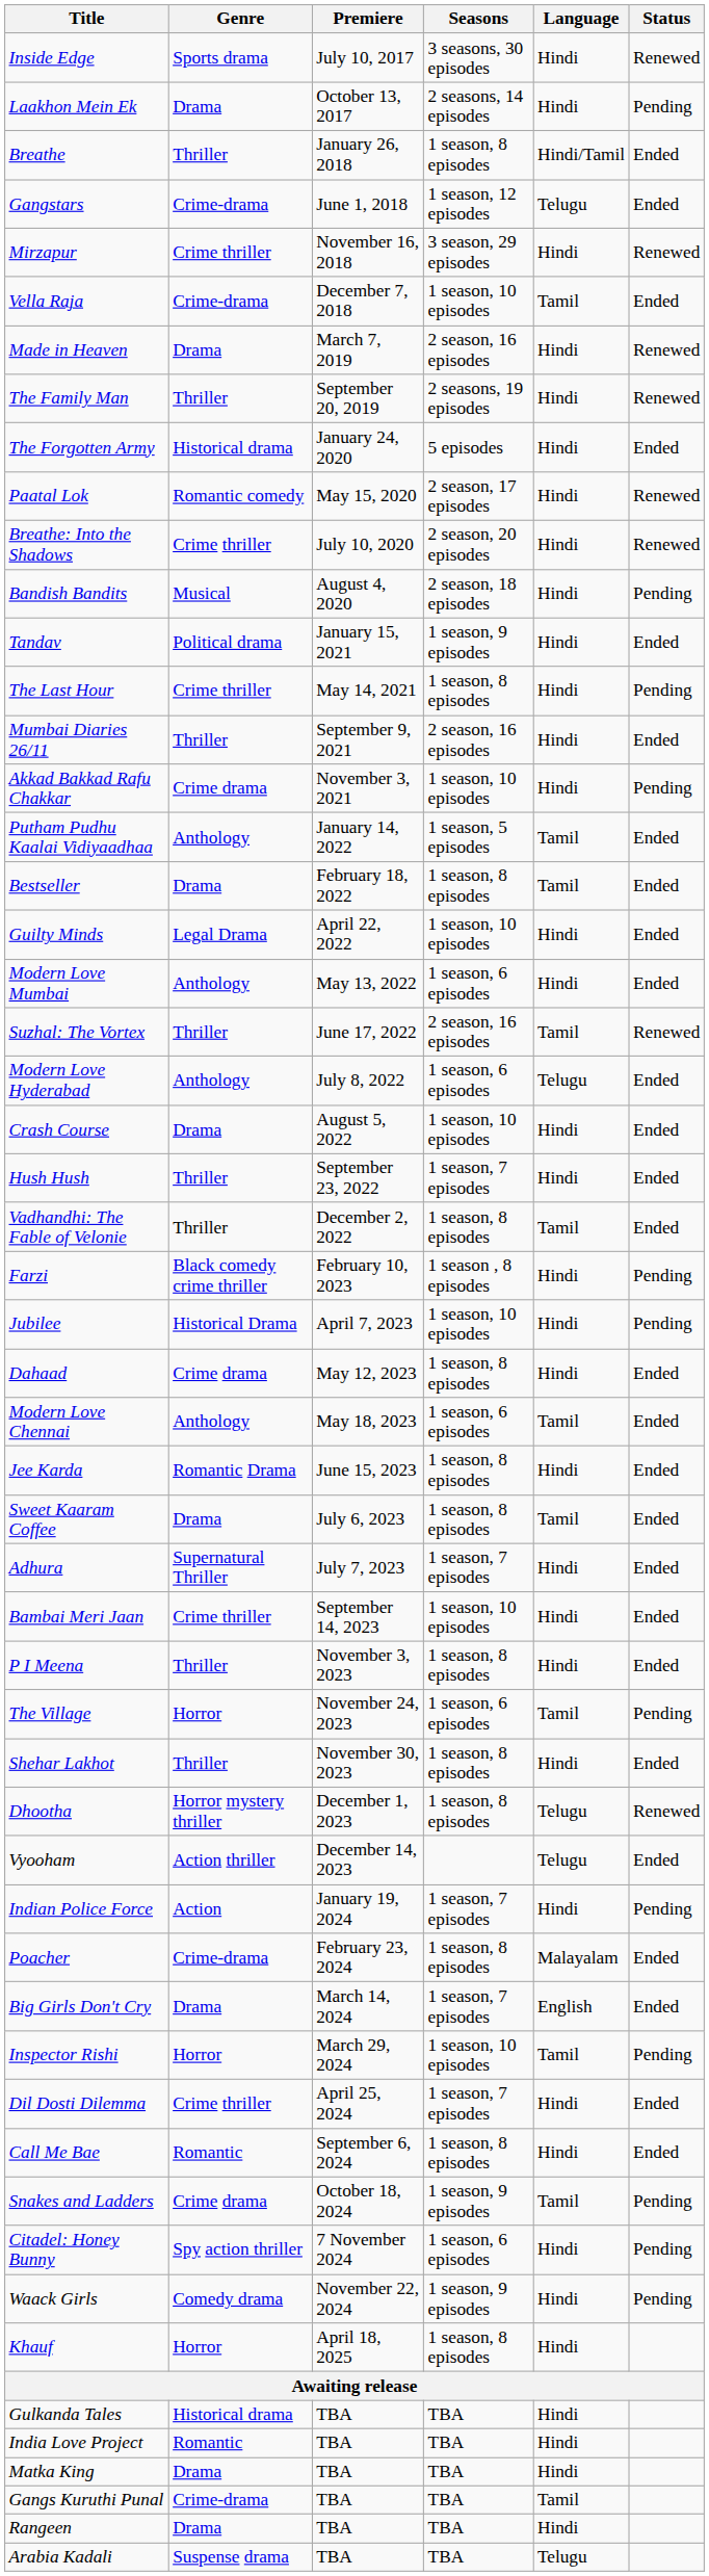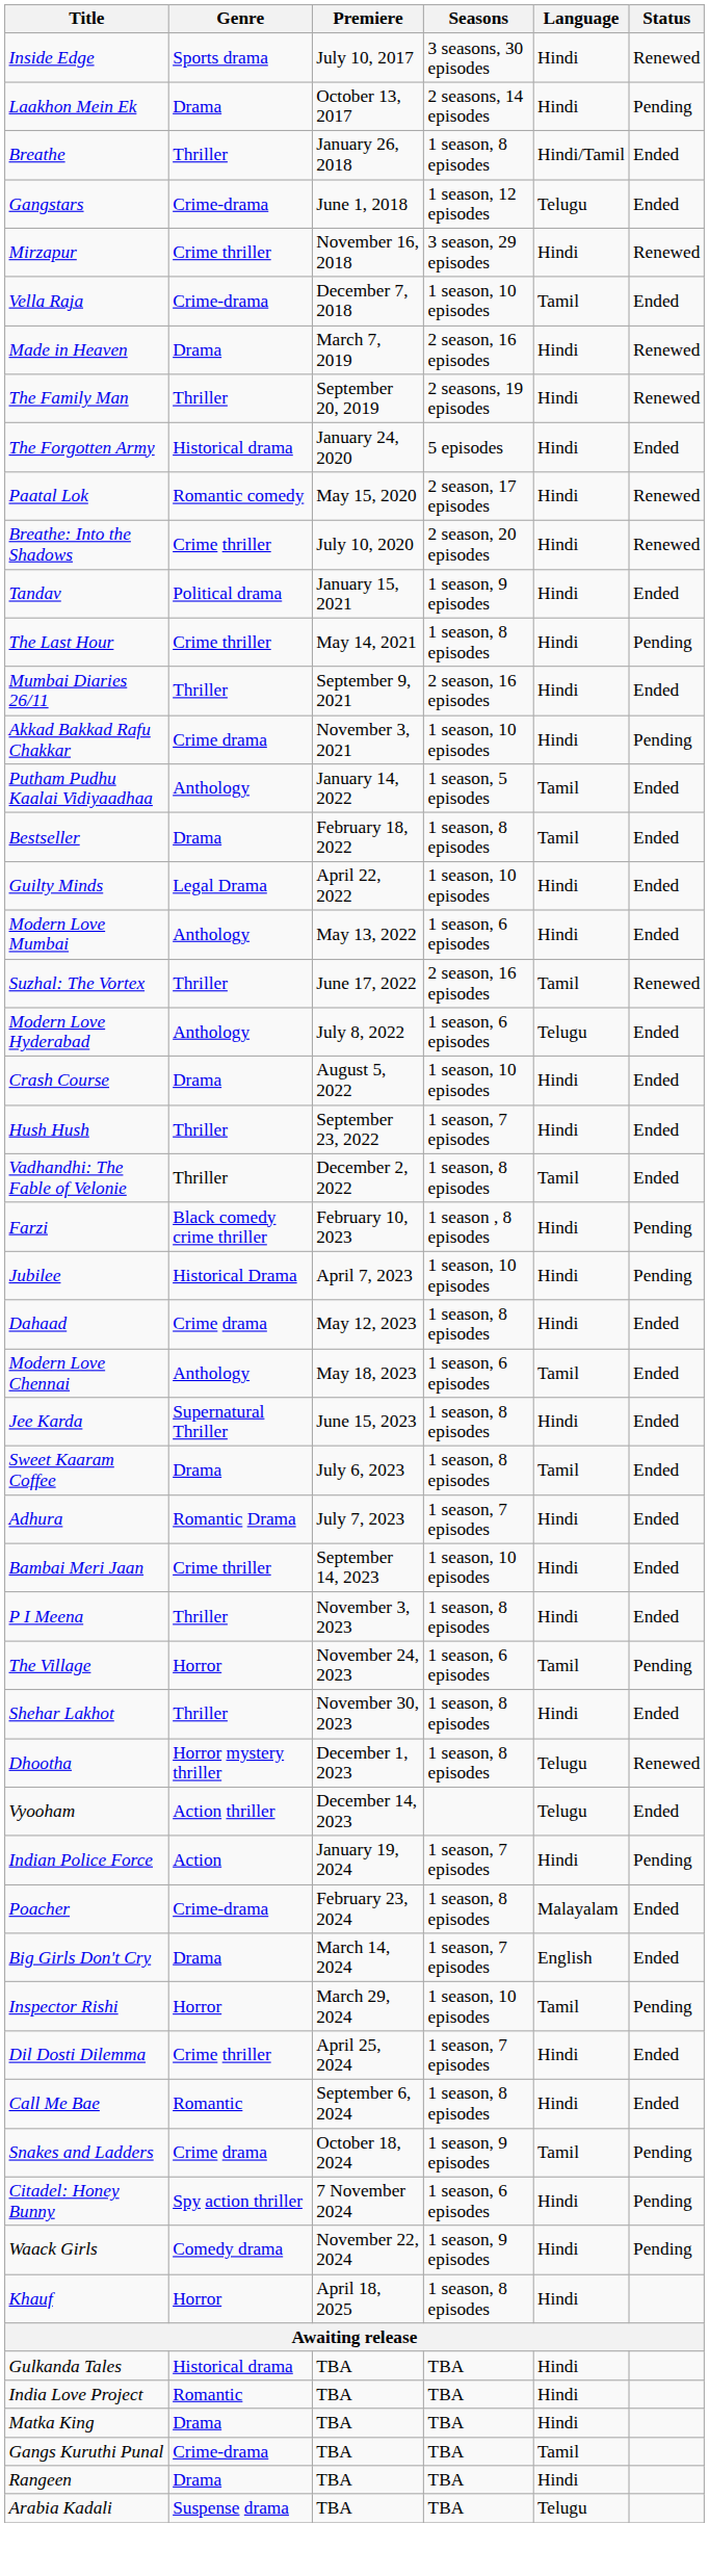- row: Bandish Bandits | Musical | August 4, 2020 | 2 season, 18 episodes | Hindi | Pending
Jee Karda | Genre: Romantic Drama -> Supernatural Thriller
Adhura | Genre: Supernatural Thriller -> Romantic Drama
